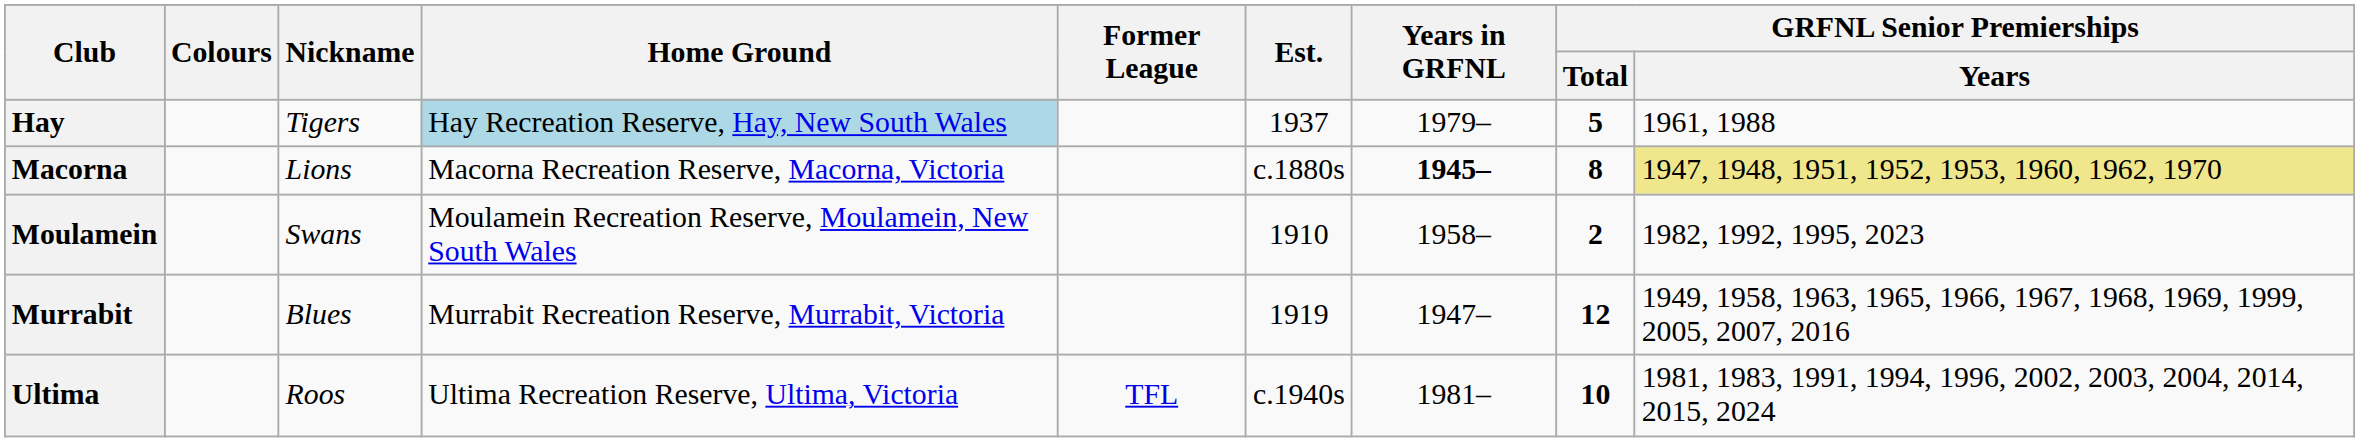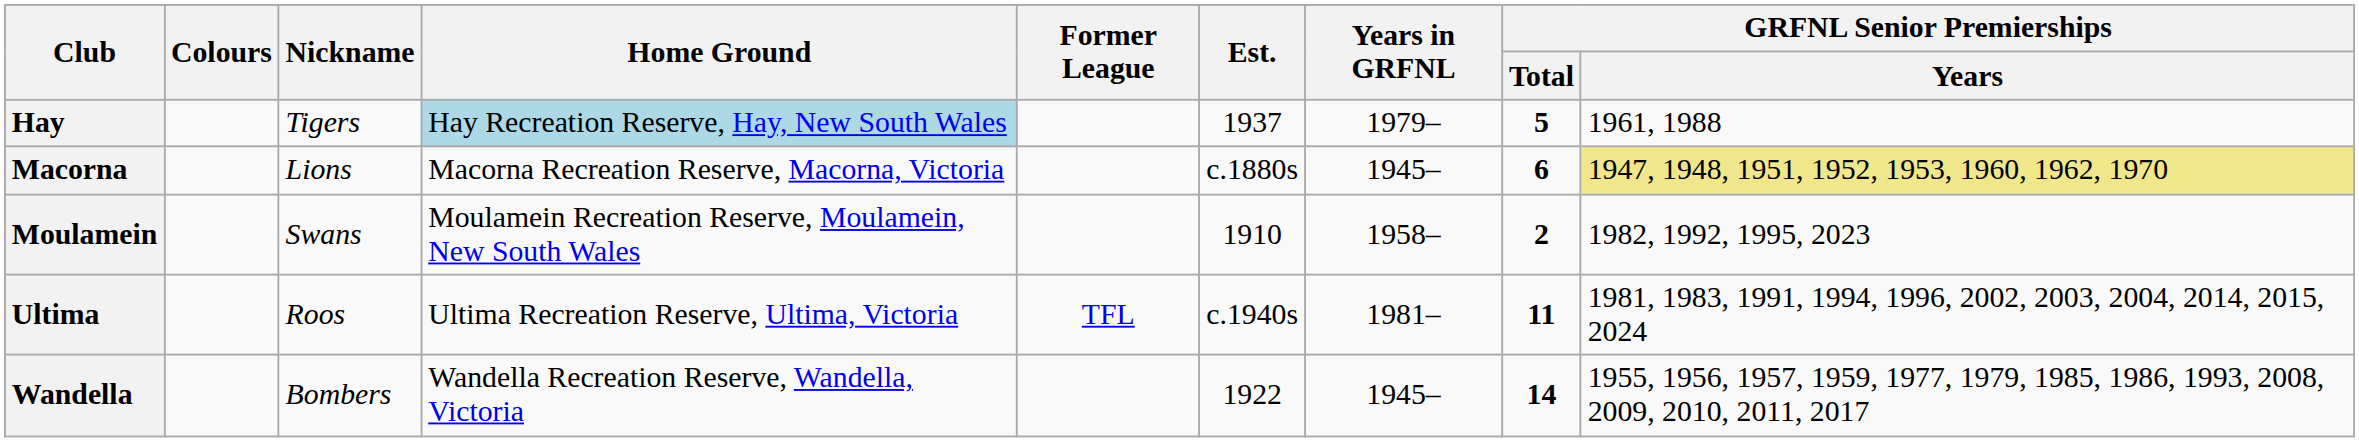Macorna | Years in GRFNL: bold -> normal
Macorna | GRFNL Senior Premierships / Total: 8 -> 6
- row: Murrabit | Blues | Murrabit Recreation Reserve, Murrabit, Victoria | 1919 | 1947– | 12 | 1949, 1958, 1963, 1965, 1966, 1967, 1968, 1969, 1999, 2005, 2007, 2016
Ultima | GRFNL Senior Premierships / Total: 10 -> 11
+ row: Wandella | Bombers | Wandella Recreation Reserve, Wandella, Victoria | 1922 | 1945– | 14 | 1955, 1956, 1957, 1959, 1977, 1979, 1985, 1986, 1993, 2008, 2009, 2010, 2011, 2017
